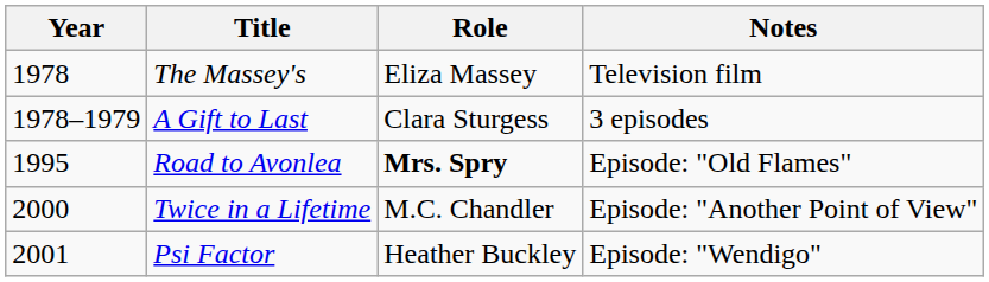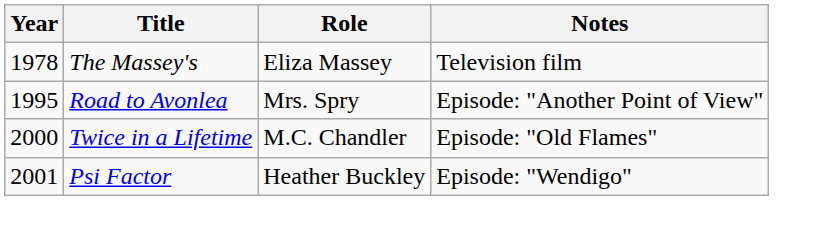- row: 1978–1979 | A Gift to Last | Clara Sturgess | 3 episodes
Road to Avonlea | Role: bold -> normal
Road to Avonlea | Notes: Episode: "Old Flames" -> Episode: "Another Point of View"
Twice in a Lifetime | Notes: Episode: "Another Point of View" -> Episode: "Old Flames"
